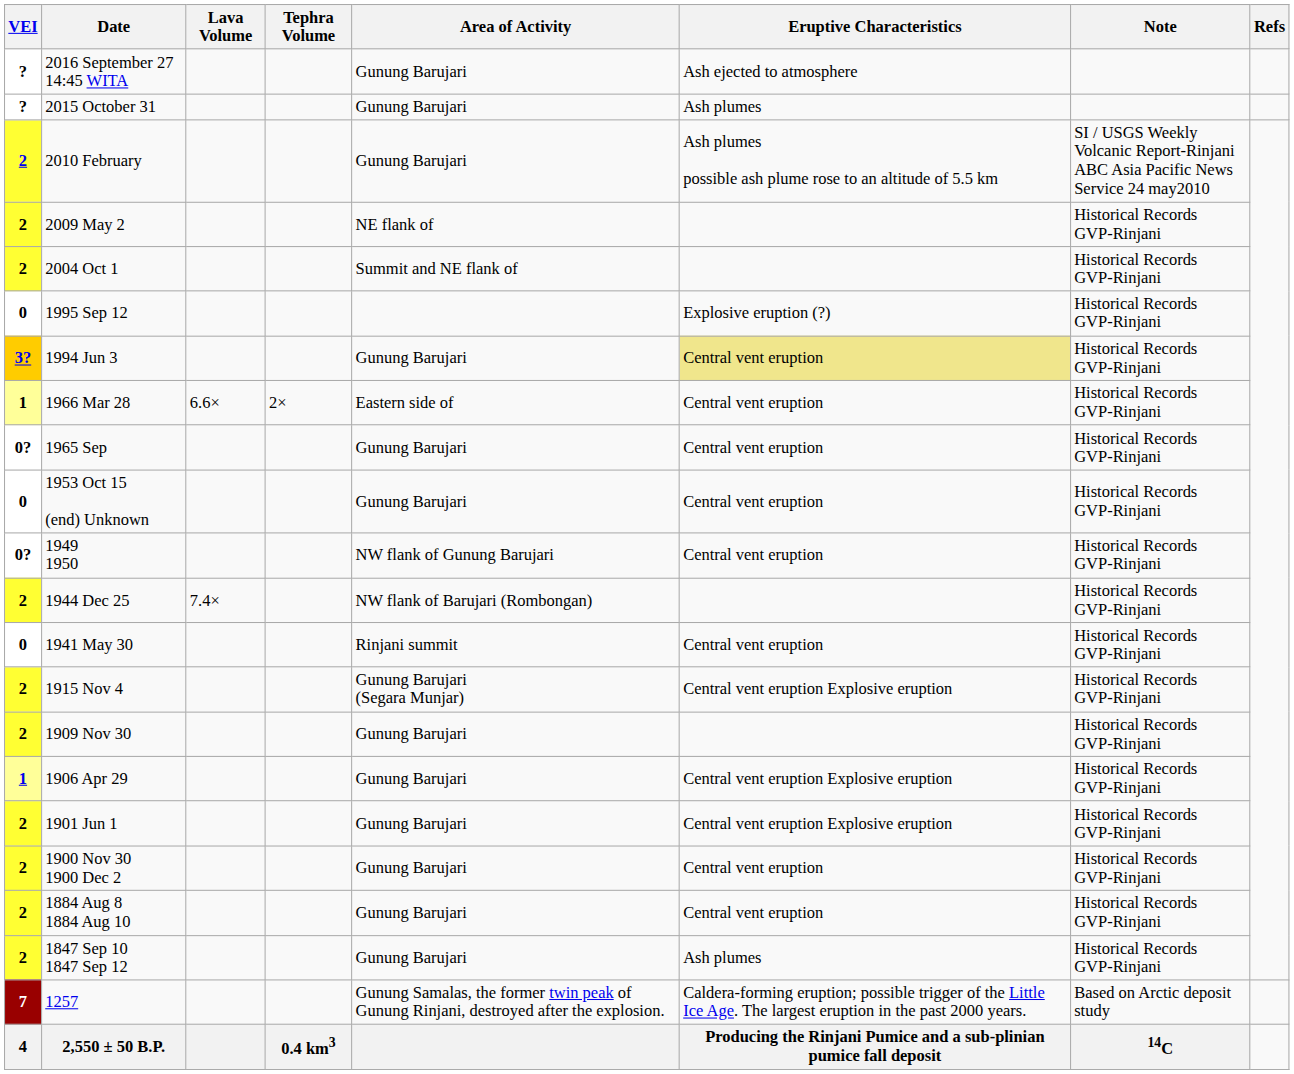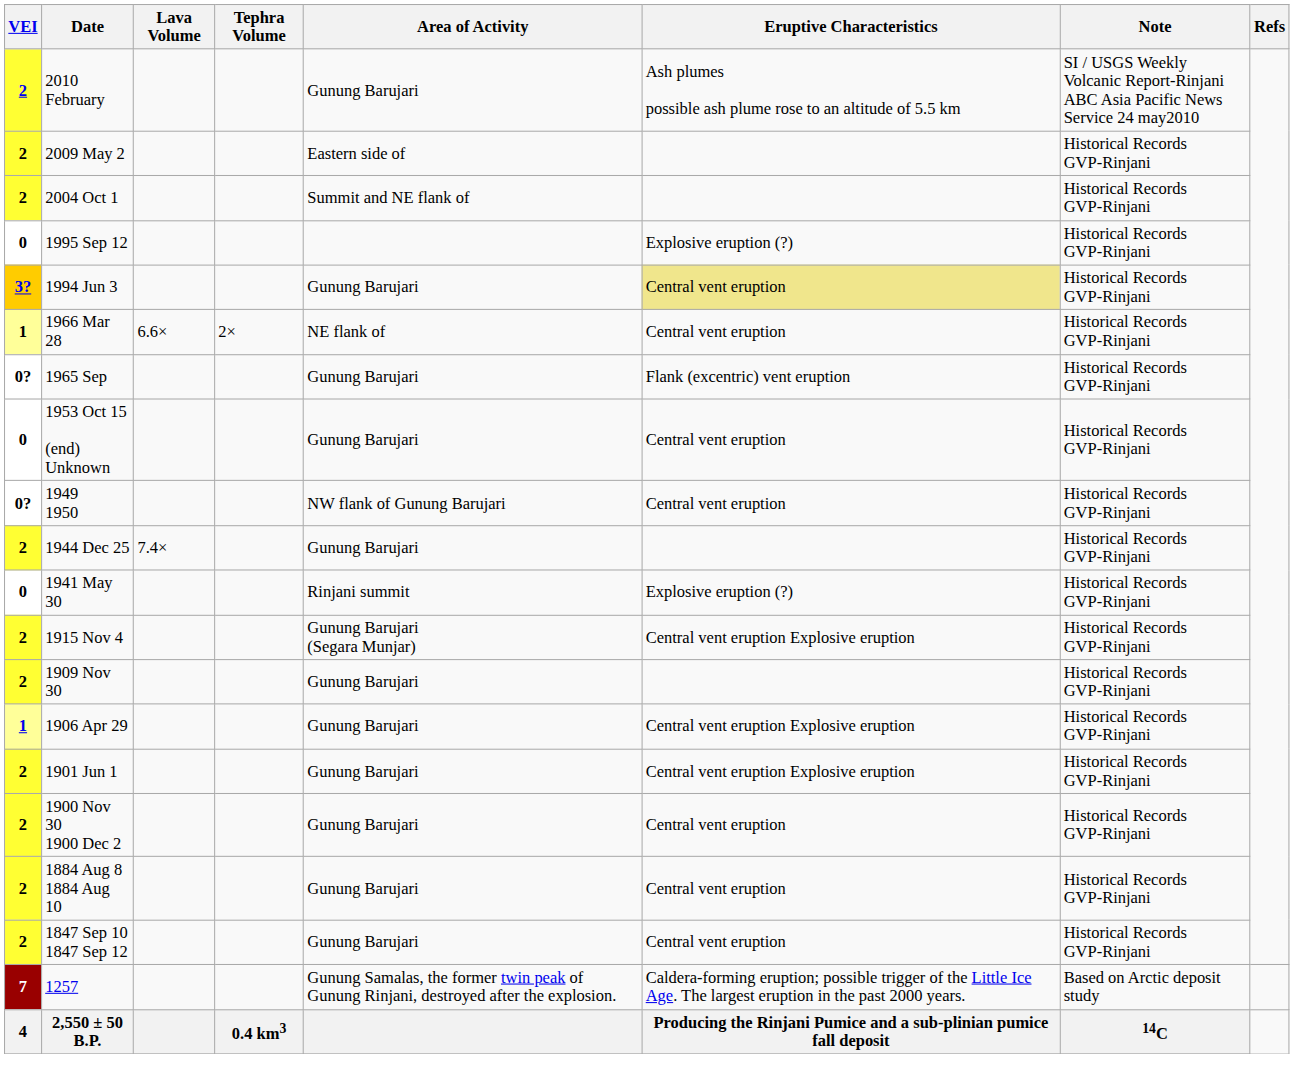- row: ? | 2016 September 27 14:45 WITA | Gunung Barujari | Ash ejected to atmosphere
- row: ? | 2015 October 31 | Gunung Barujari | Ash plumes
2009 May 2 | Area of Activity: NE flank of -> Eastern side of
1966 Mar 28 | Area of Activity: Eastern side of -> NE flank of
1965 Sep | Eruptive Characteristics: Central vent eruption -> Flank (excentric) vent eruption
1944 Dec 25 | Area of Activity: NW flank of Barujari (Rombongan) -> Gunung Barujari
1941 May 30 | Eruptive Characteristics: Central vent eruption -> Explosive eruption (?)
1847 Sep 10 1847 Sep 12 | Eruptive Characteristics: Ash plumes -> Central vent eruption
